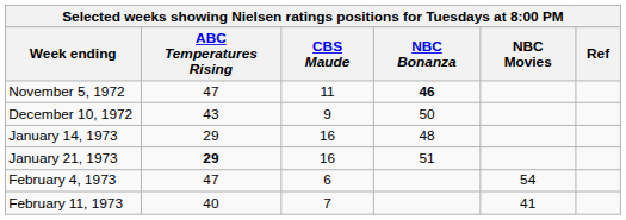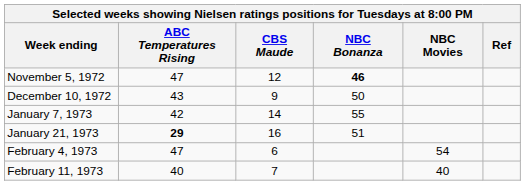November 5, 1972 | CBS Maude: 11 -> 12
+ row: January 7, 1973 | 42 | 14 | 55
- row: January 14, 1973 | 29 | 16 | 48
February 11, 1973 | NBC Movies: 41 -> 40
